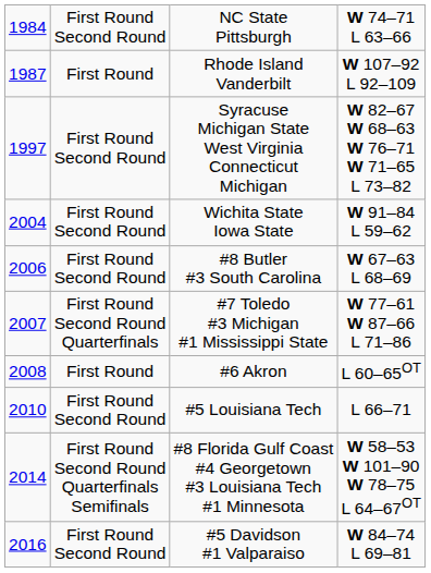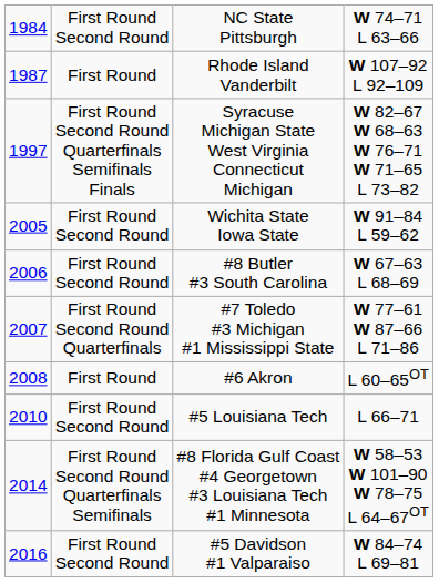Syracuse Michigan State West Virginia Connecticut Michigan | column 2: First Round Second Round -> First Round Second Round Quarterfinals Semifinals Finals
Wichita State Iowa State | column 1: 2004 -> 2005
